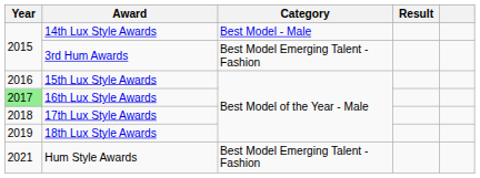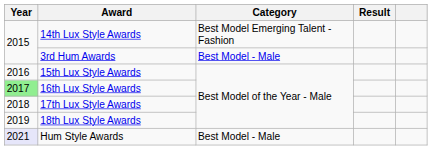14th Lux Style Awards | Category: Best Model - Male -> Best Model Emerging Talent - Fashion
3rd Hum Awards | Category: Best Model Emerging Talent - Fashion -> Best Model - Male
Hum Style Awards | Year: no background -> lavender background
Hum Style Awards | Category: Best Model Emerging Talent - Fashion -> Best Model - Male
